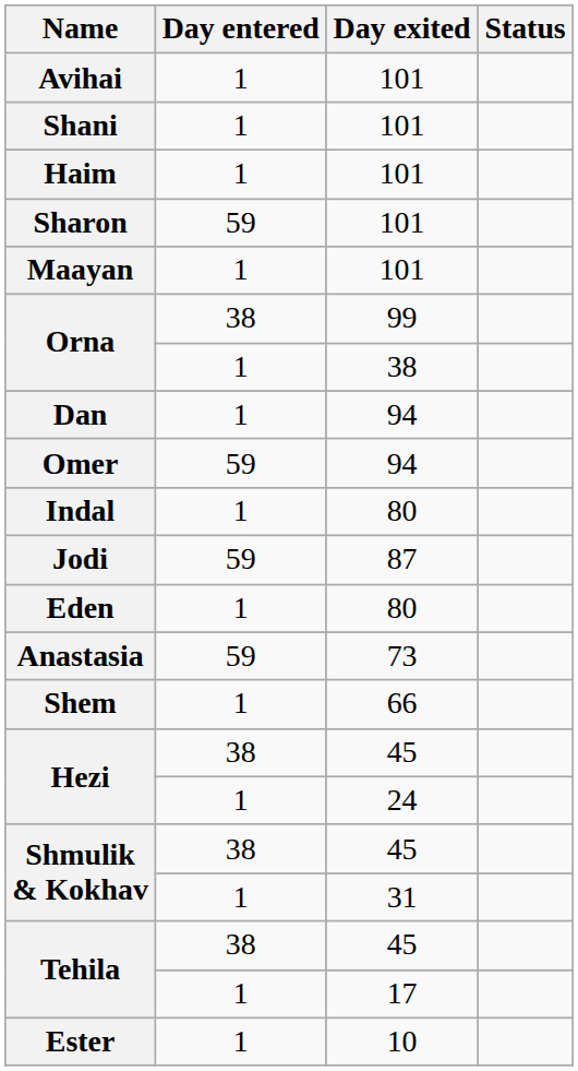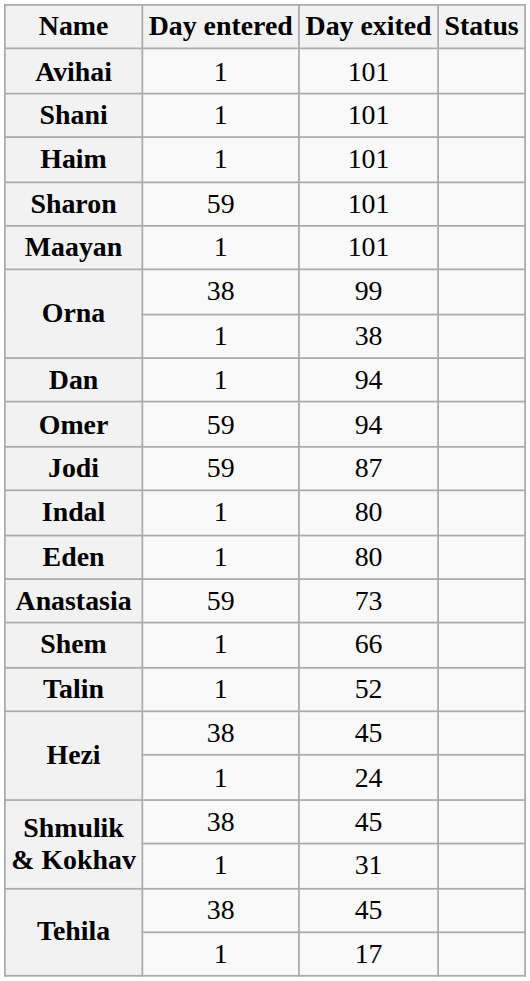rows swapped: Jodi <-> Indal
+ row: Talin | 1 | 52
- row: Ester | 1 | 10
